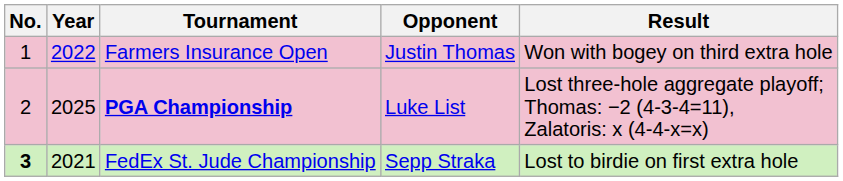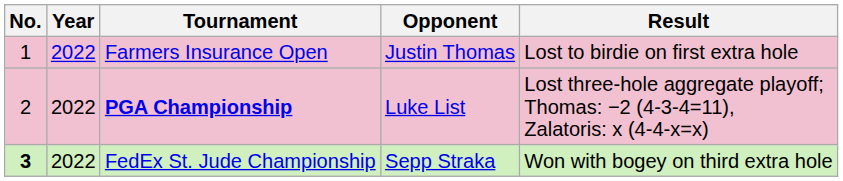Farmers Insurance Open | Result: Won with bogey on third extra hole -> Lost to birdie on first extra hole
PGA Championship | Year: 2025 -> 2022
FedEx St. Jude Championship | Year: 2021 -> 2022
FedEx St. Jude Championship | Result: Lost to birdie on first extra hole -> Won with bogey on third extra hole
